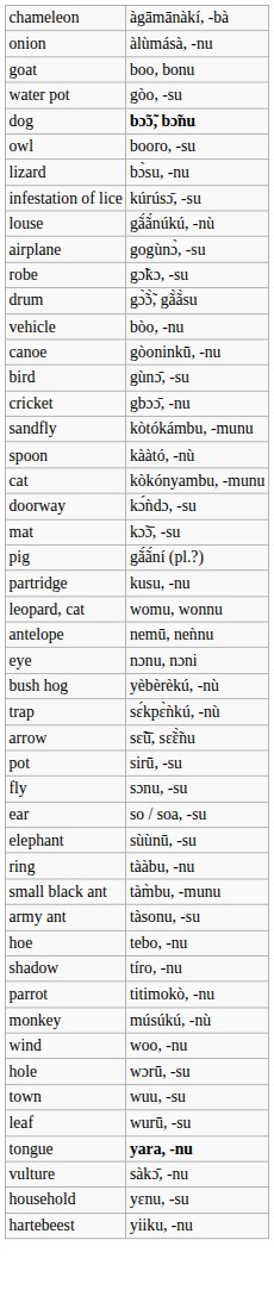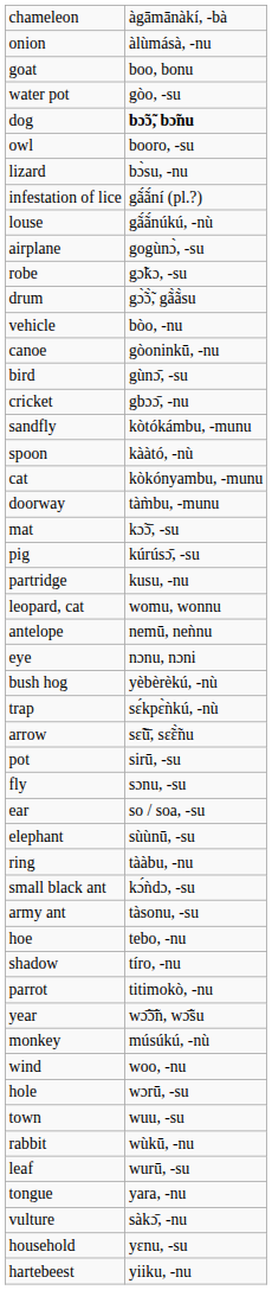infestation of lice | column 2: kúrúsɔ̄, -su -> gã́ã́ní (pl.?)
doorway | column 2: kɔ́ǹdɔ, -su -> tàm̀bu, -munu
pig | column 2: gã́ã́ní (pl.?) -> kúrúsɔ̄, -su
small black ant | column 2: tàm̀bu, -munu -> kɔ́ǹdɔ, -su
+ row: year | wɔ̃̄ɔ̃̄n, wɔ̃̄su
+ row: rabbit | wùkū, -nu
tongue | column 2: bold -> normal
